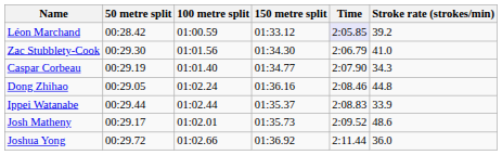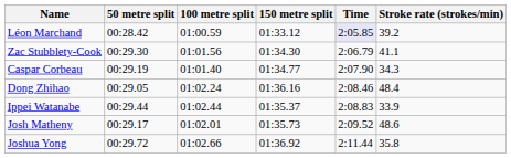Zac Stubblety-Cook | Stroke rate (strokes/min): 41.0 -> 41.1
Dong Zhihao | Stroke rate (strokes/min): 44.8 -> 48.4
Joshua Yong | Stroke rate (strokes/min): 36.0 -> 35.8
